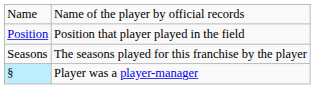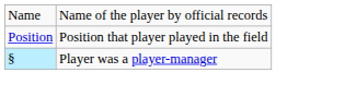- row: Seasons | The seasons played for this franchise by the player
